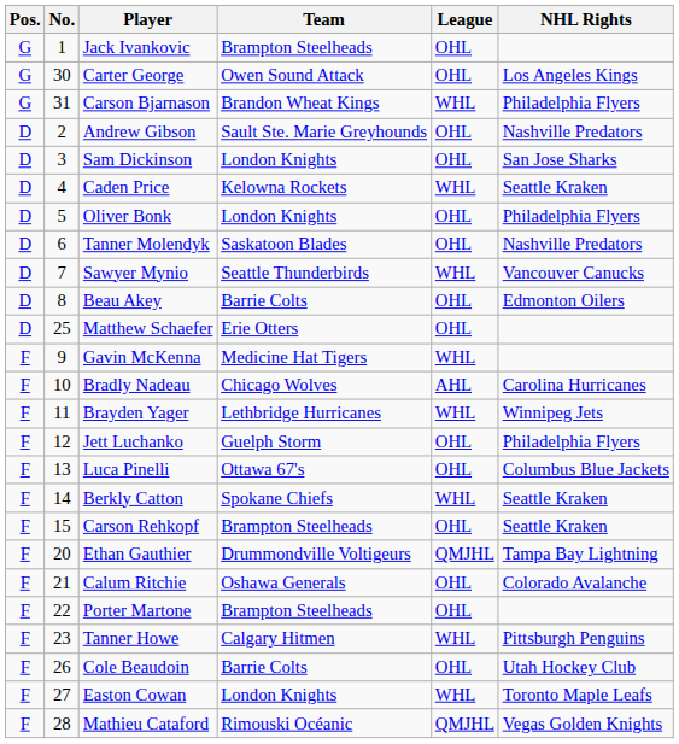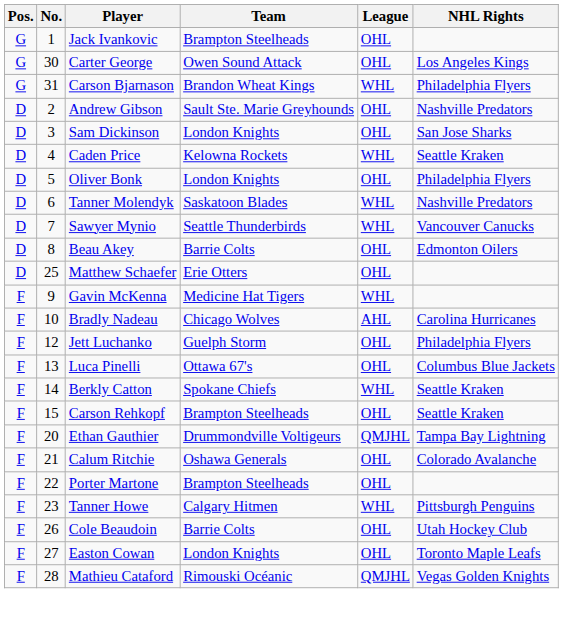Tanner Molendyk | League: OHL -> WHL
- row: F | 11 | Brayden Yager | Lethbridge Hurricanes | WHL | Winnipeg Jets
Easton Cowan | League: WHL -> OHL
